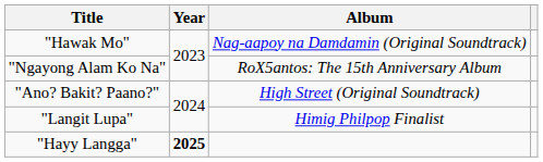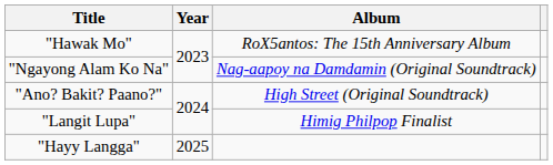"Hawak Mo" | Album: Nag-aapoy na Damdamin (Original Soundtrack) -> RoX5antos: The 15th Anniversary Album
"Ngayong Alam Ko Na" | Album: RoX5antos: The 15th Anniversary Album -> Nag-aapoy na Damdamin (Original Soundtrack)
"Hayy Langga" | Year: bold -> normal
